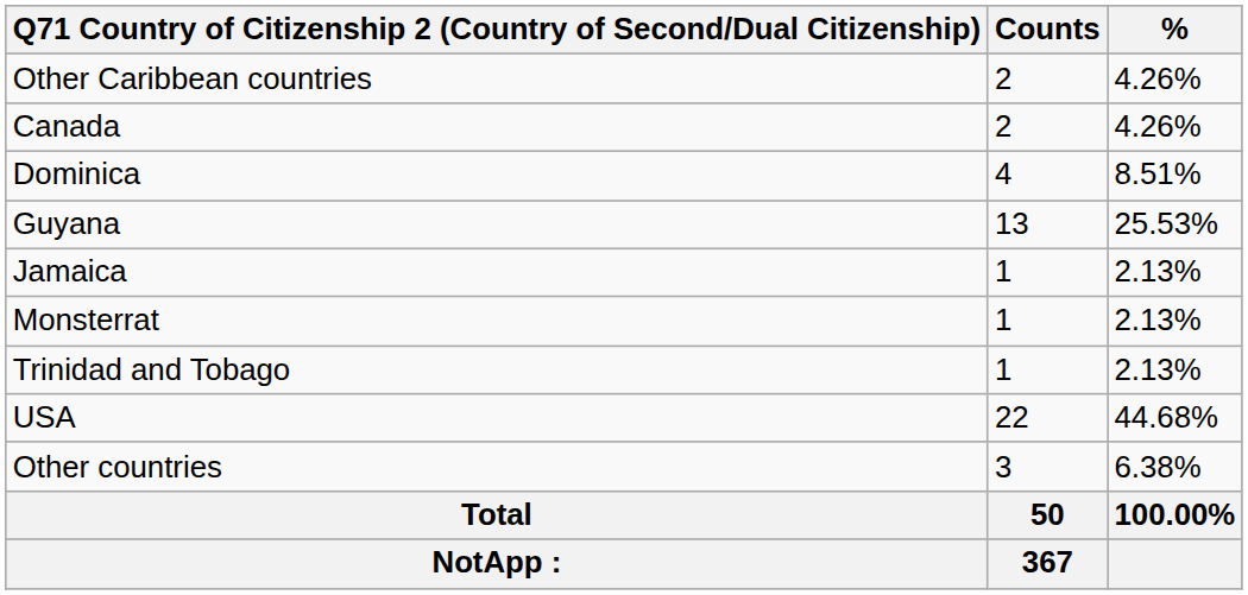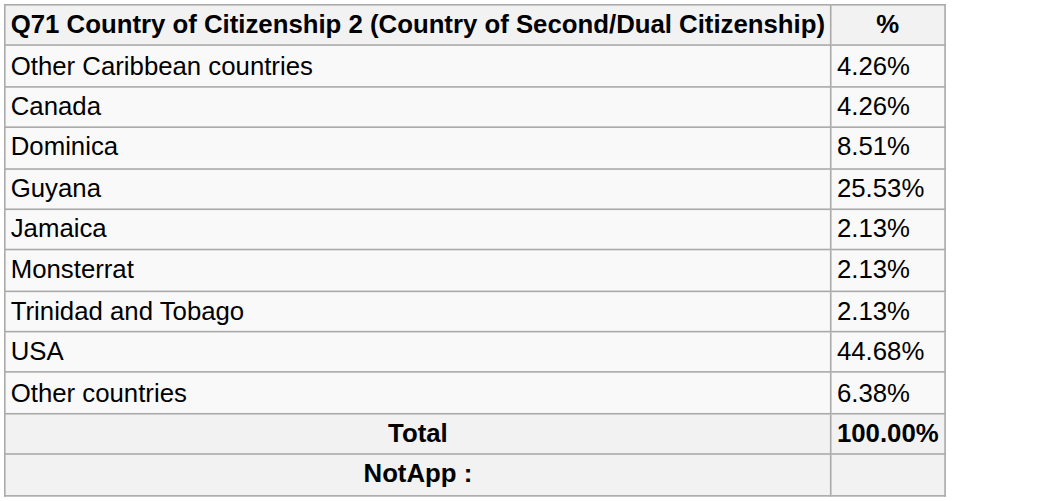- column: Counts | 2 | 2 | 4 | 13 | 1 | 1 | 1 | 22 | 3 | 50 | 367
